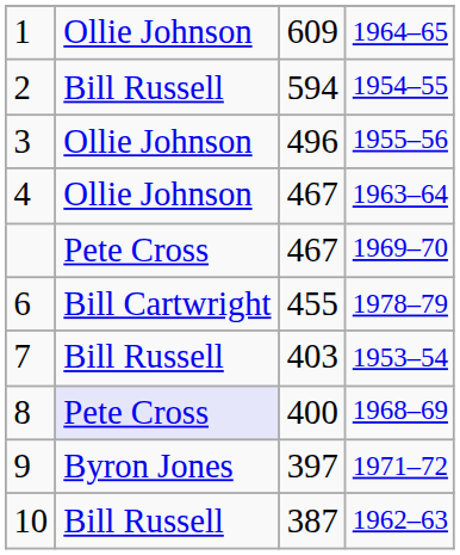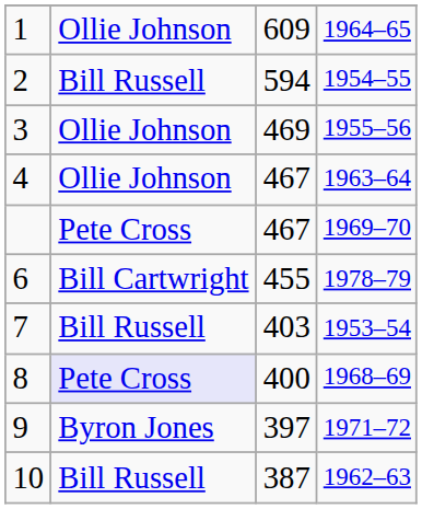3 | column 3: 496 -> 469
